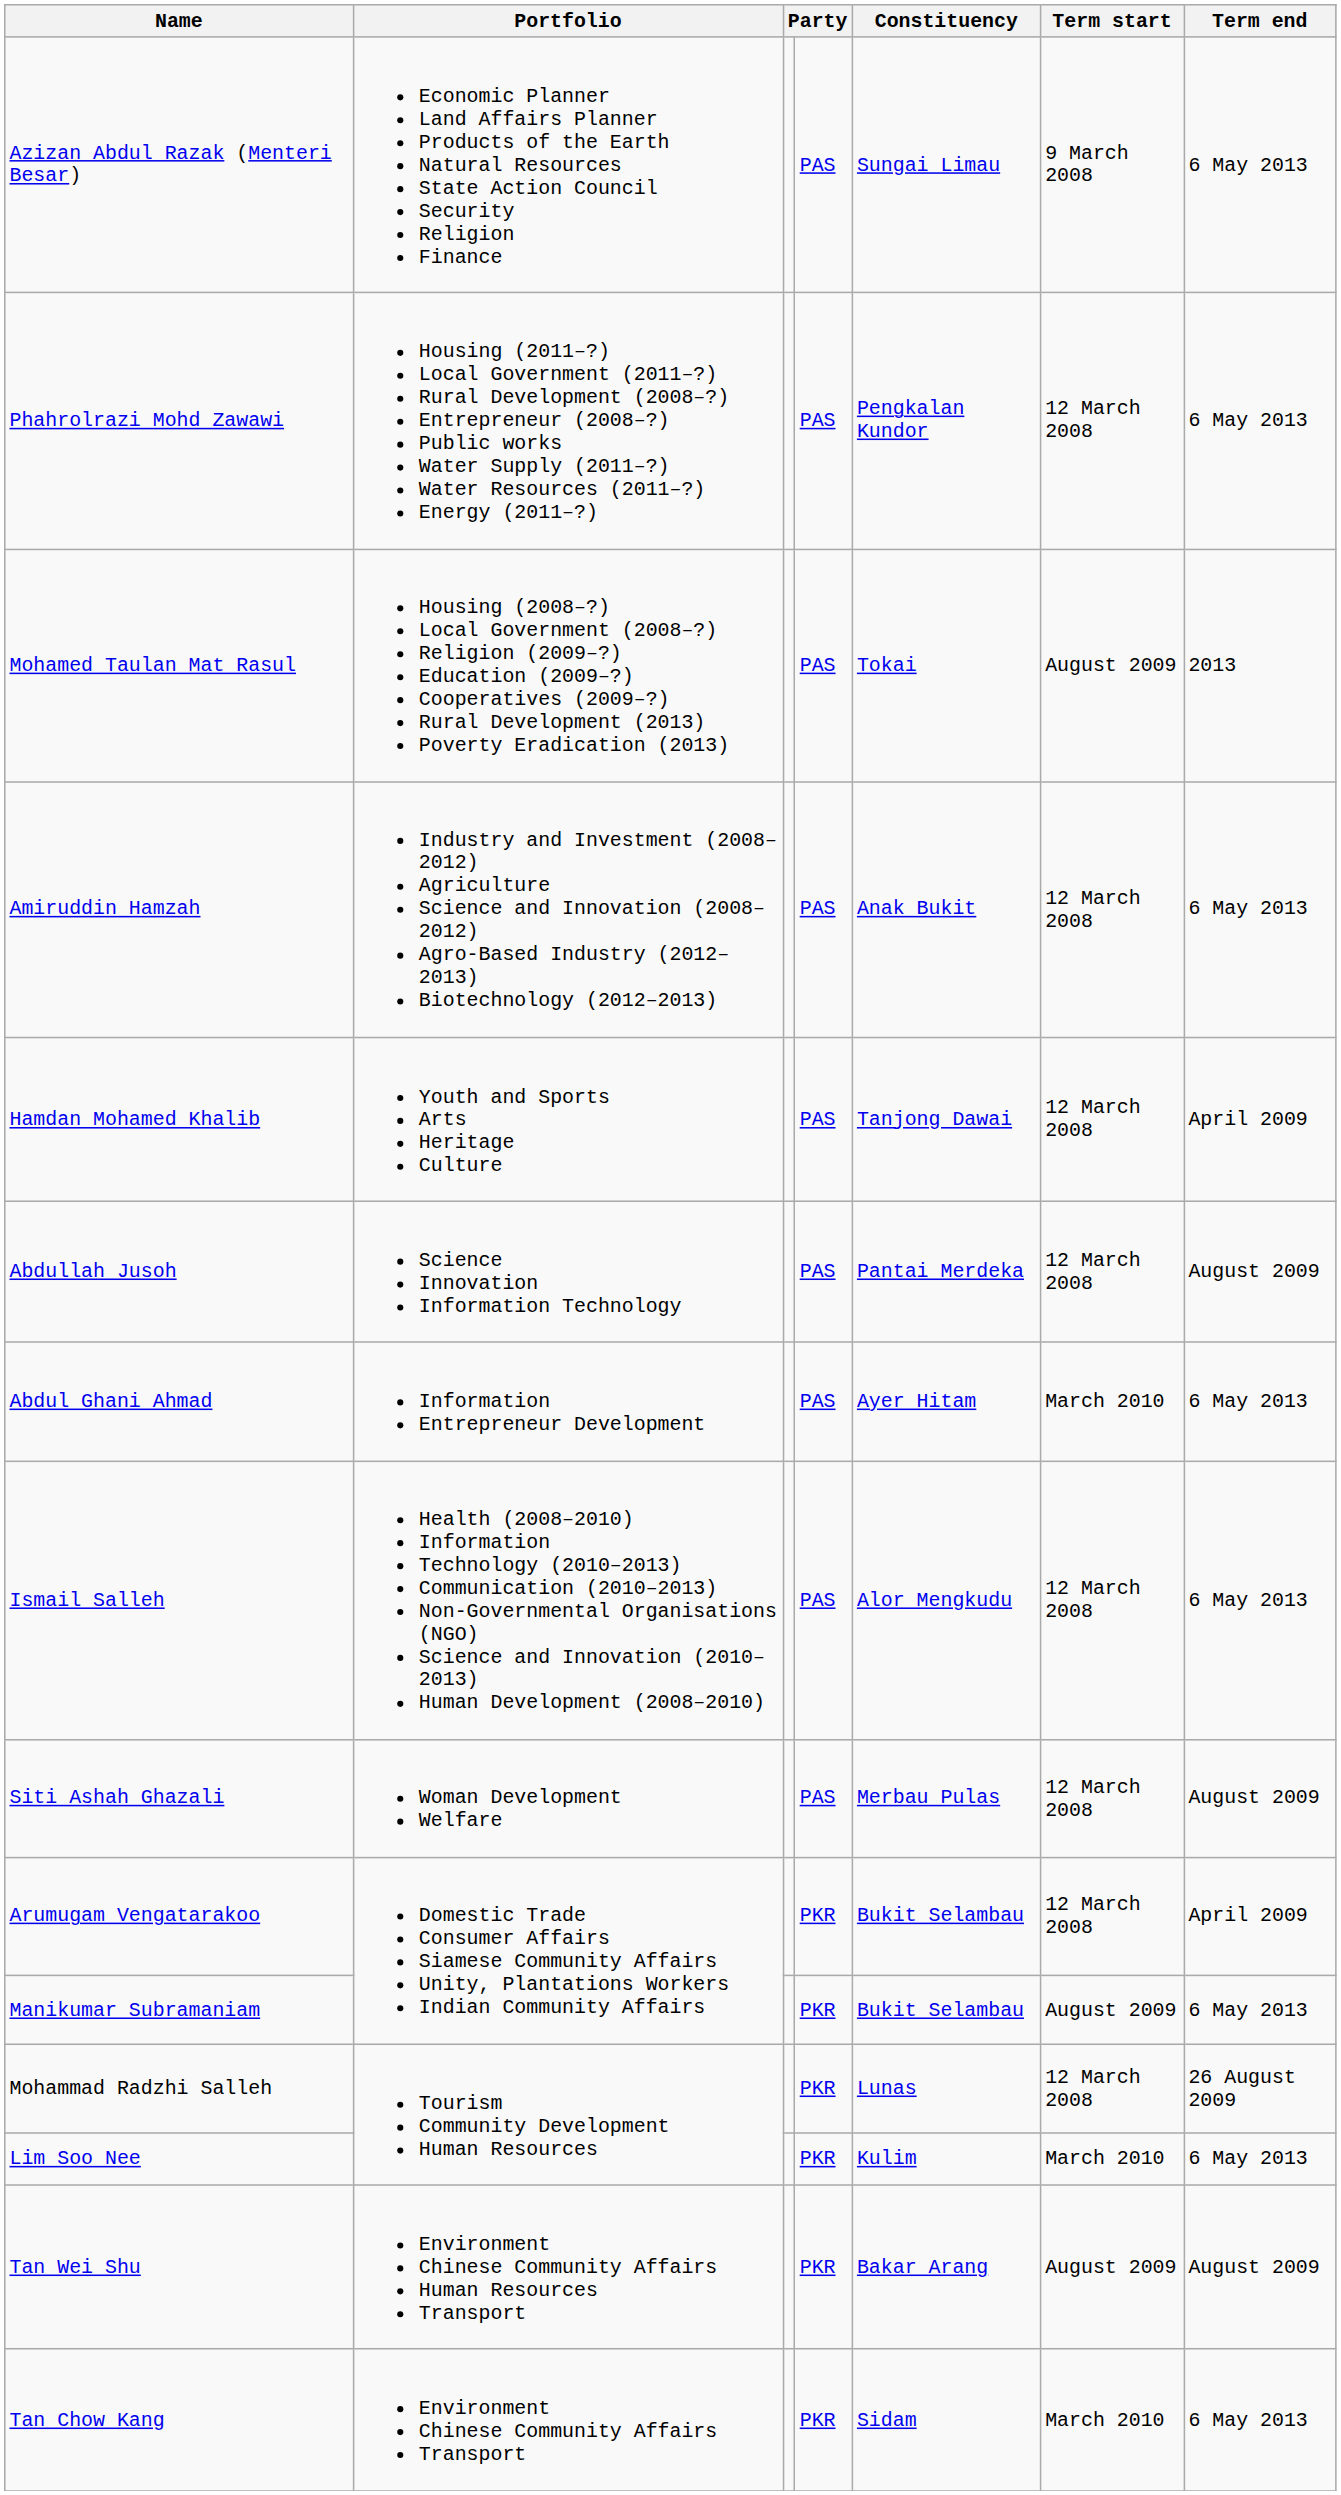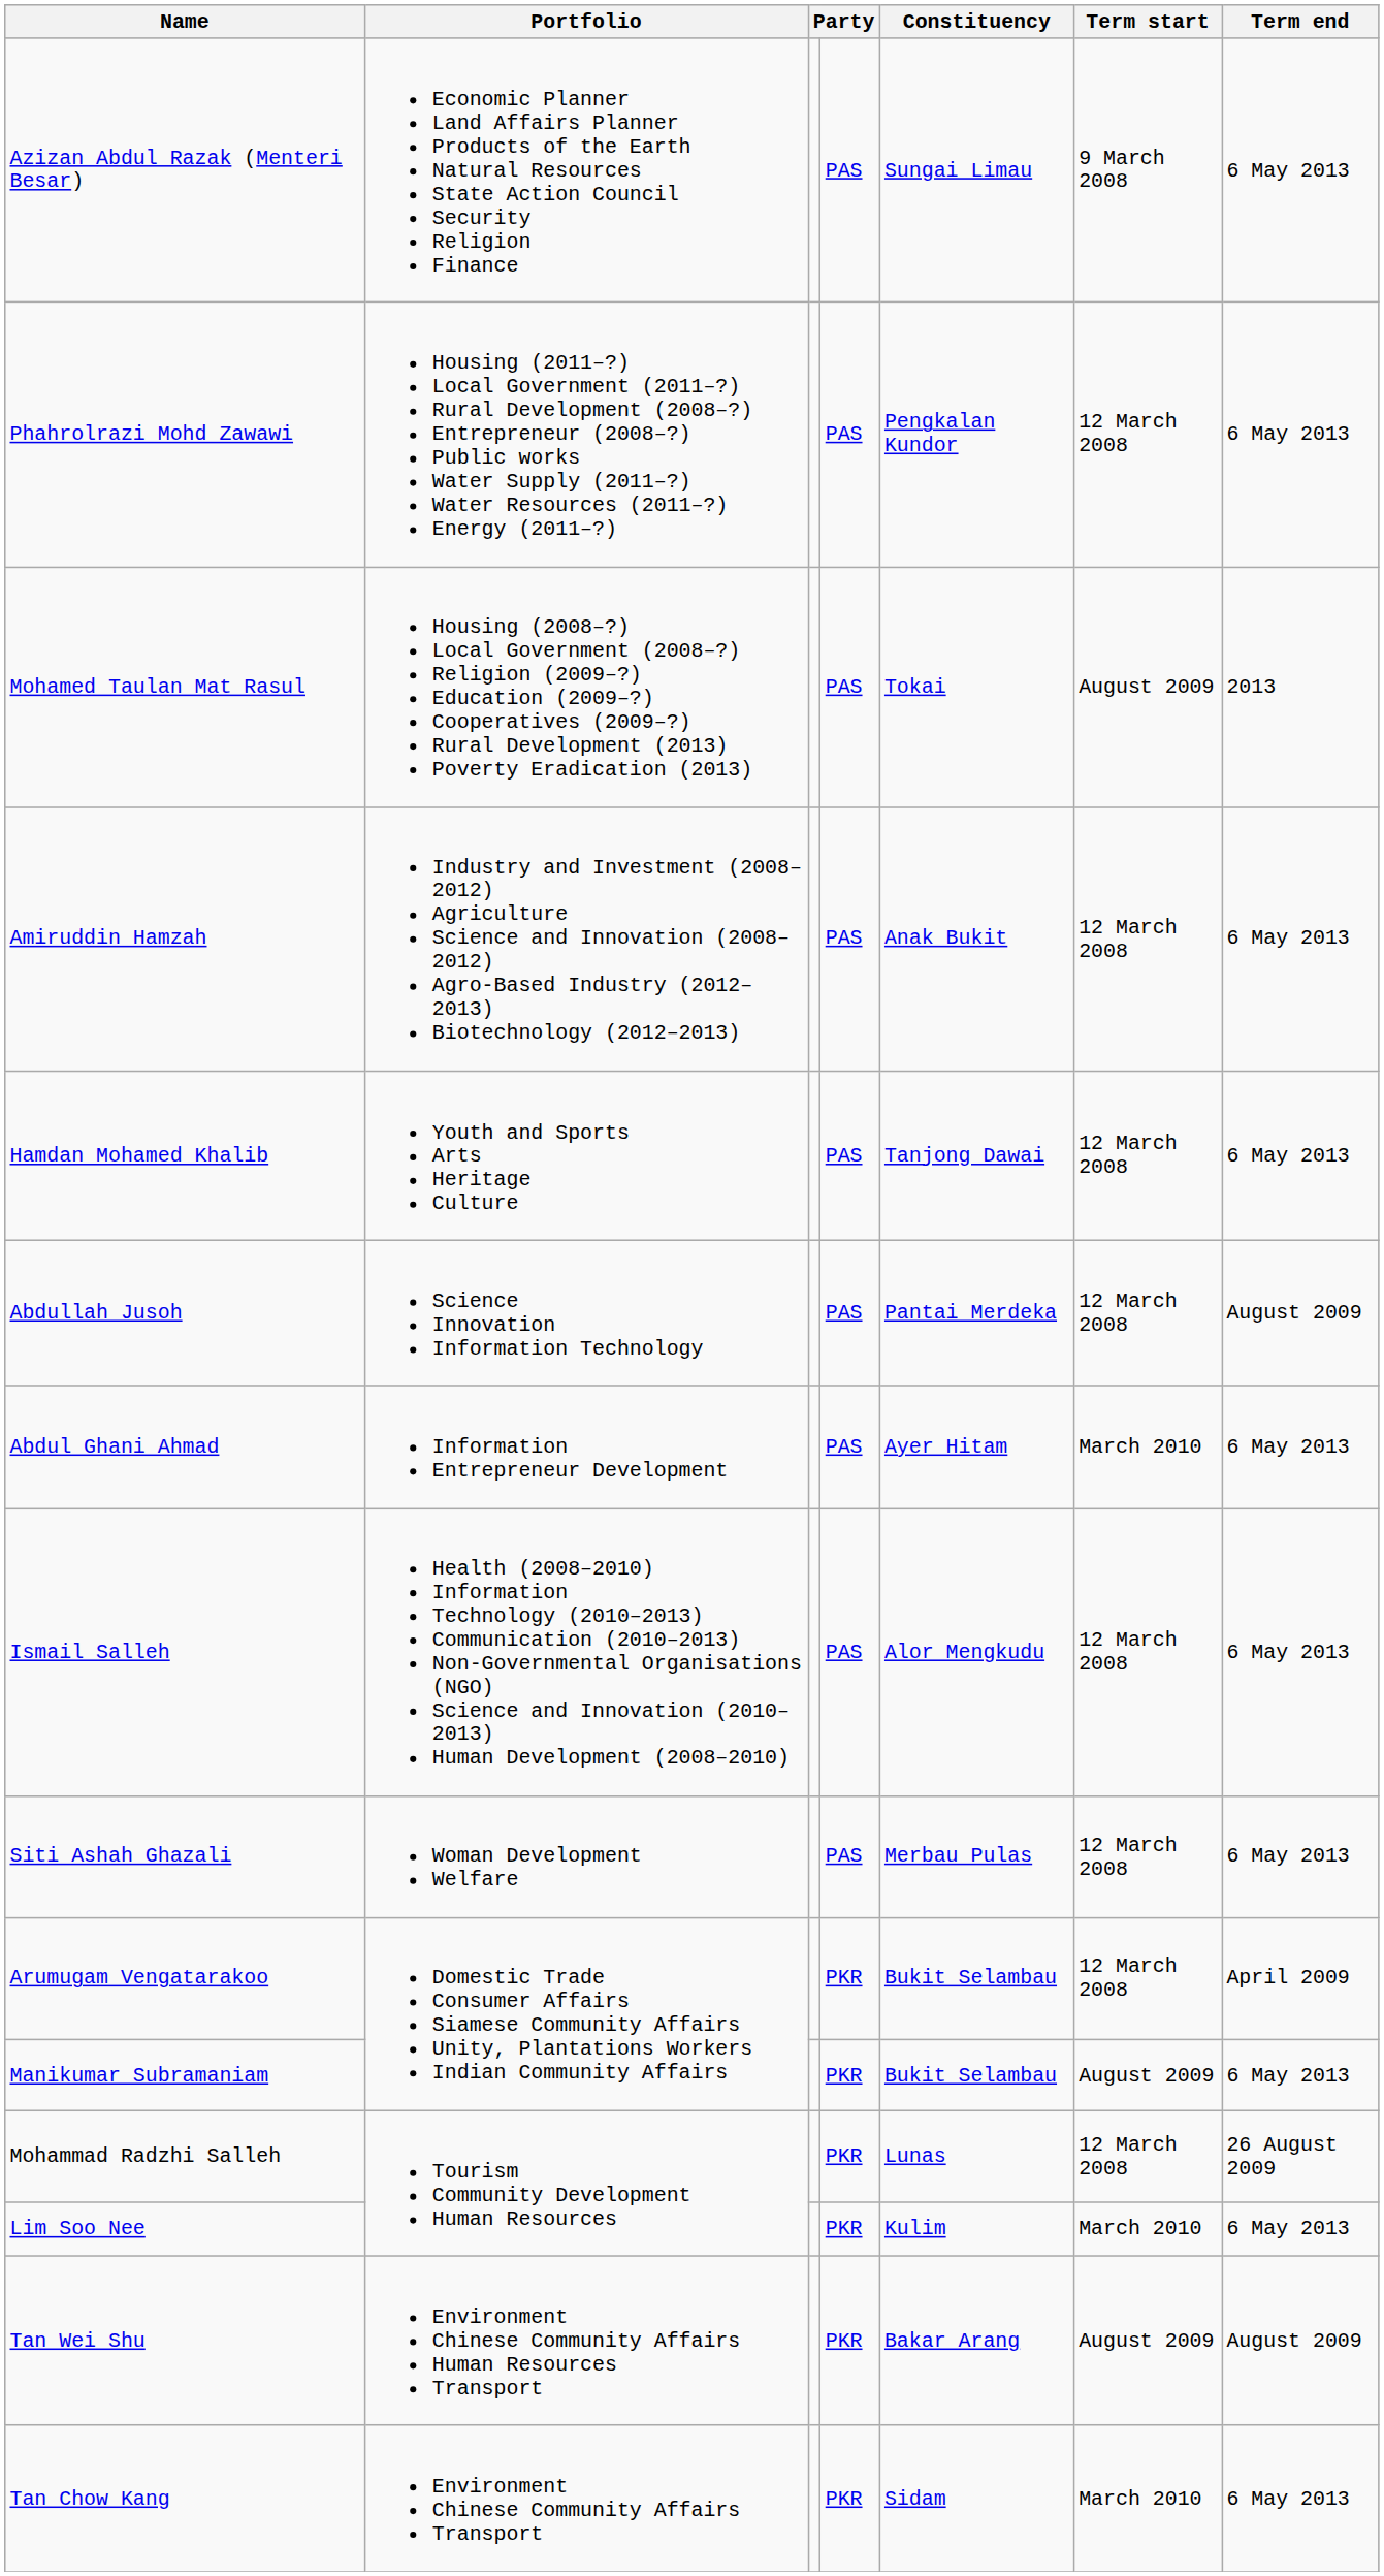Hamdan Mohamed Khalib | Term end: April 2009 -> 6 May 2013
Siti Ashah Ghazali | Term end: August 2009 -> 6 May 2013
